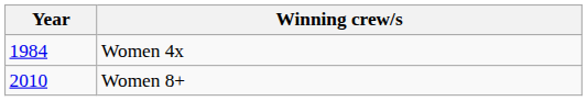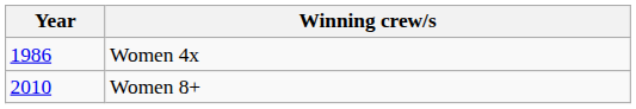Women 4x | Year: 1984 -> 1986
